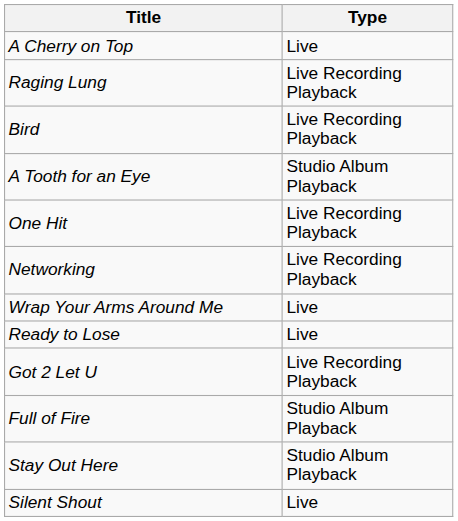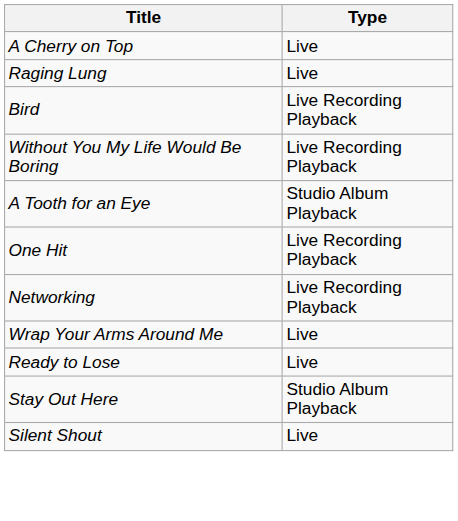Raging Lung | Type: Live Recording Playback -> Live
+ row: Without You My Life Would Be Boring | Live Recording Playback
- row: Got 2 Let U | Live Recording Playback
- row: Full of Fire | Studio Album Playback
